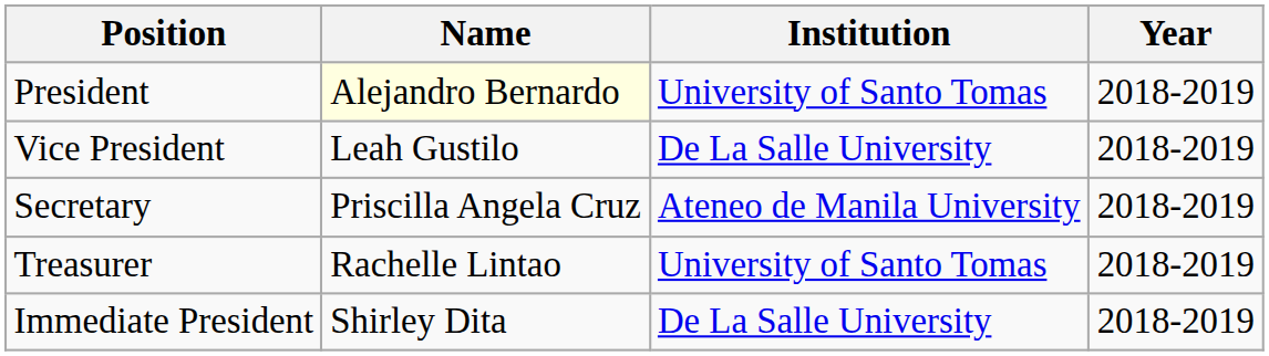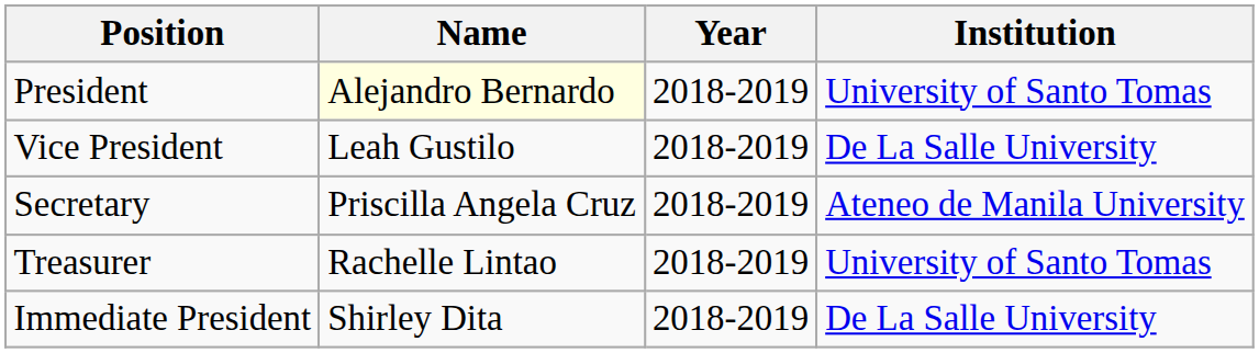columns swapped: Year <-> Institution
